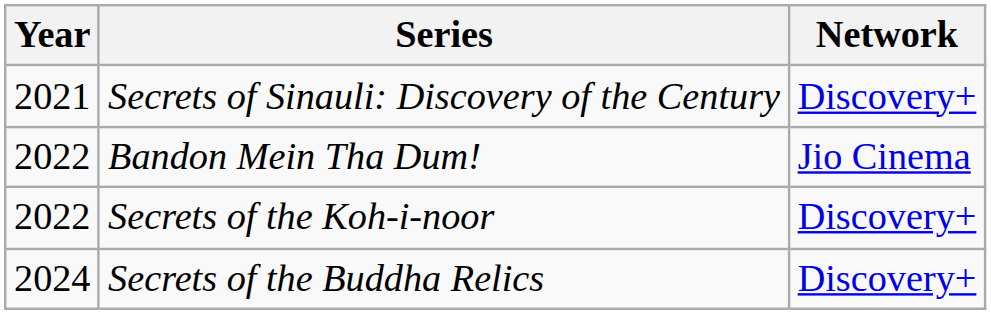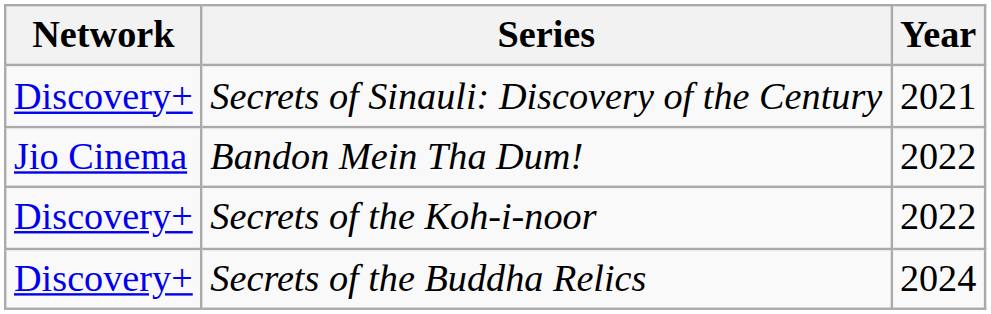columns swapped: Year <-> Network
